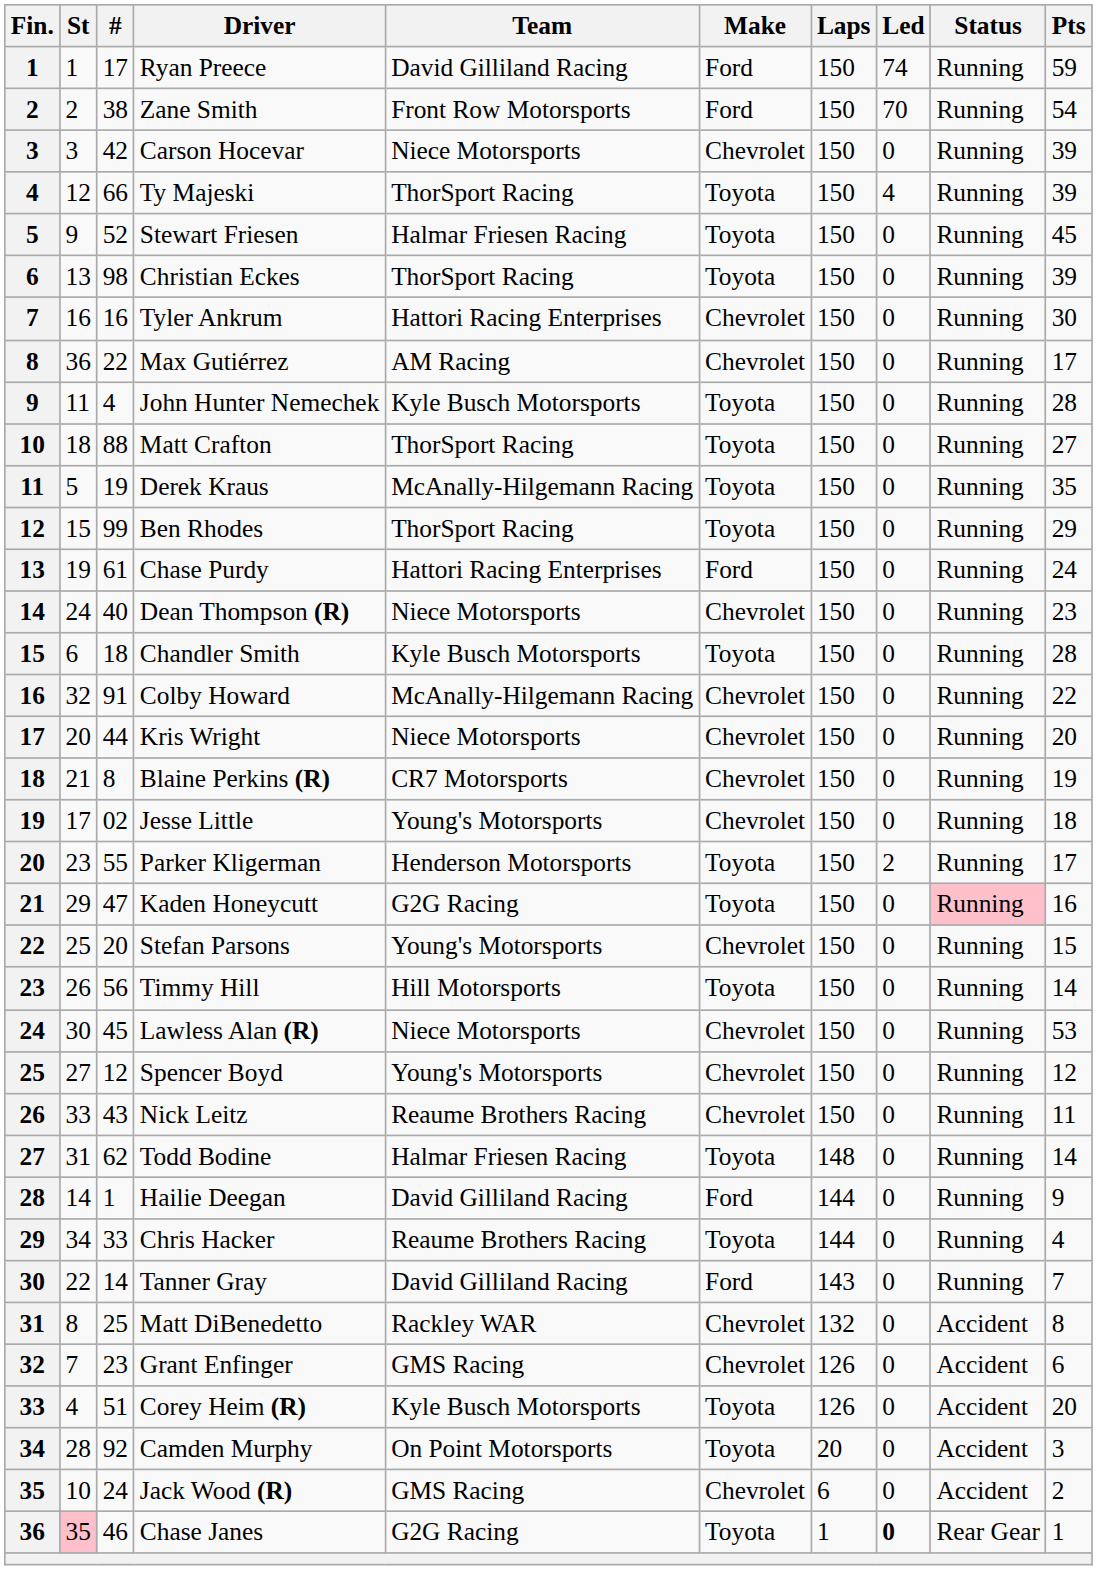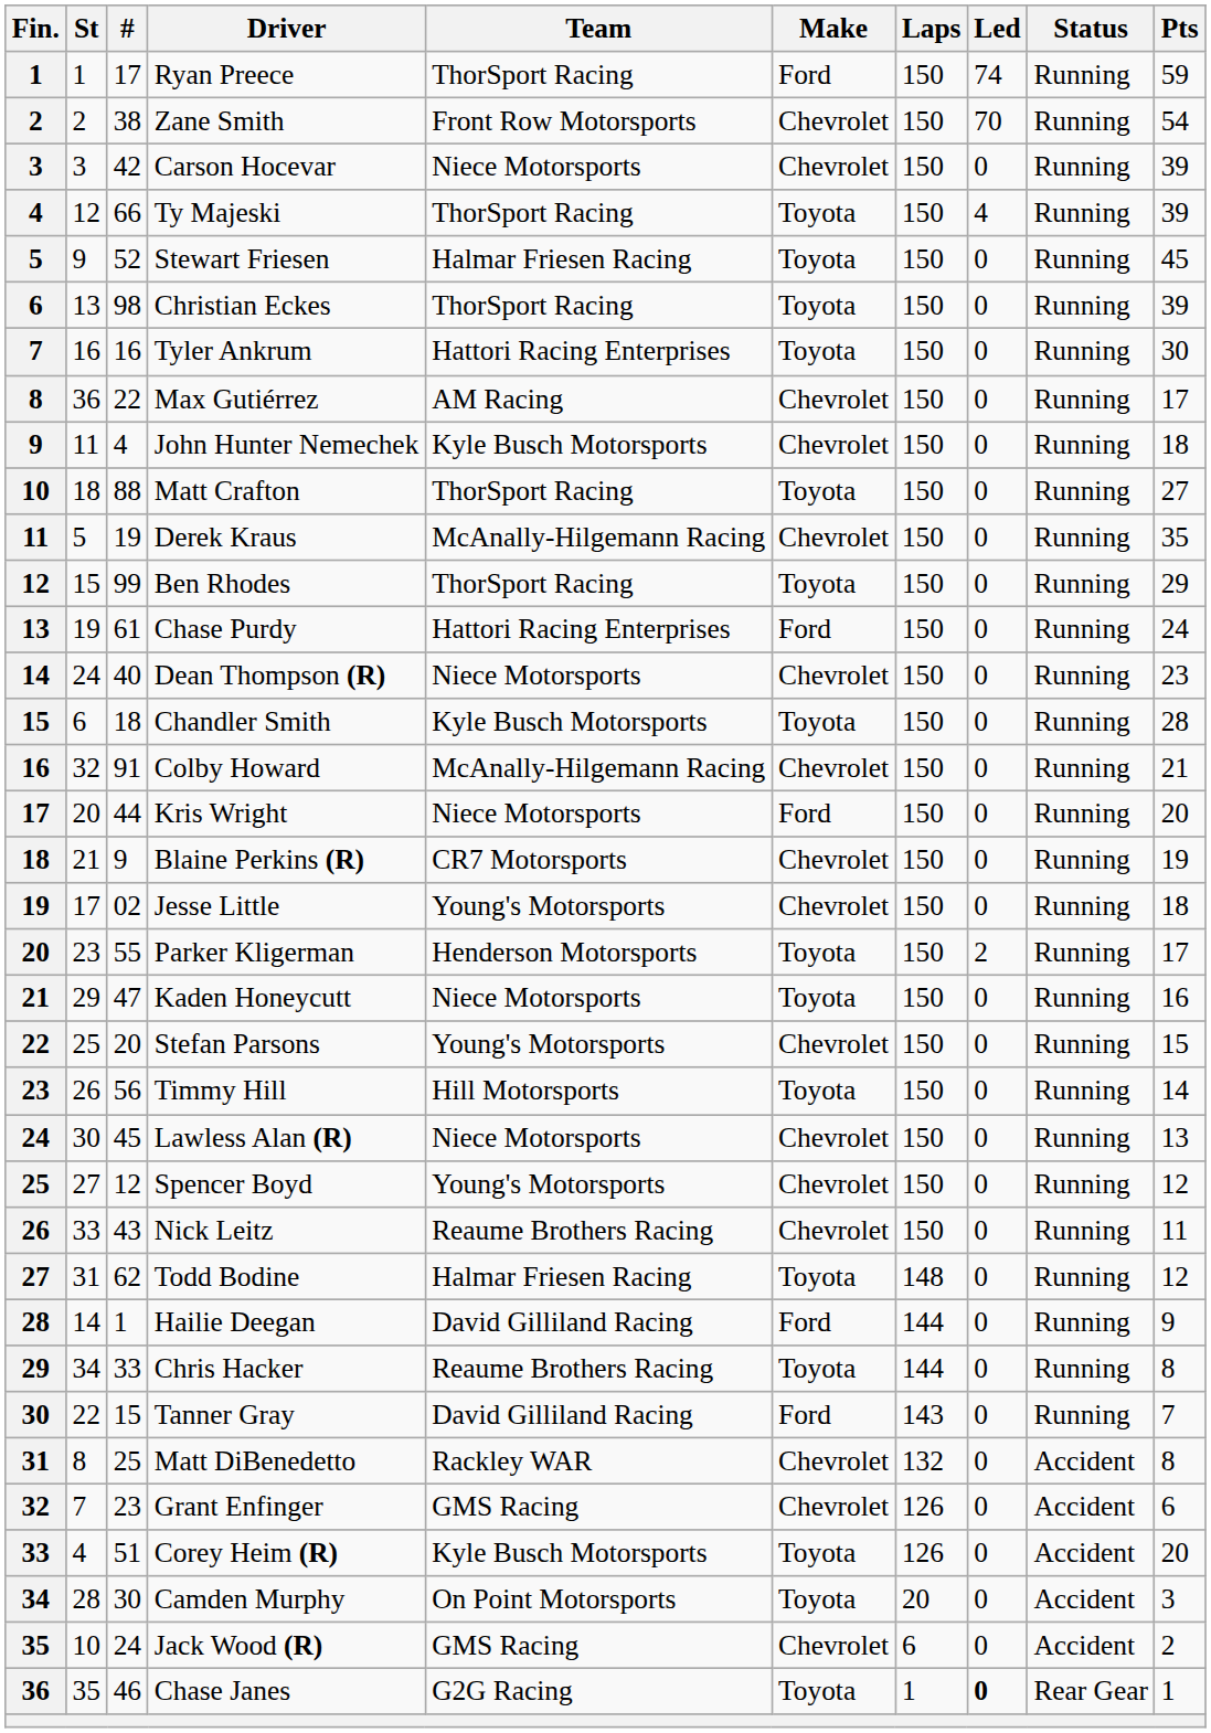Ryan Preece | Team: David Gilliland Racing -> ThorSport Racing
Zane Smith | Make: Ford -> Chevrolet
Tyler Ankrum | Make: Chevrolet -> Toyota
John Hunter Nemechek | Make: Toyota -> Chevrolet
John Hunter Nemechek | Pts: 28 -> 18
Derek Kraus | Make: Toyota -> Chevrolet
Colby Howard | Pts: 22 -> 21
Kris Wright | Make: Chevrolet -> Ford
Blaine Perkins (R) | #: 8 -> 9
Kaden Honeycutt | Team: G2G Racing -> Niece Motorsports
Kaden Honeycutt | Status: pink background -> no background
Lawless Alan (R) | Pts: 53 -> 13
Todd Bodine | Pts: 14 -> 12
Chris Hacker | Pts: 4 -> 8
Tanner Gray | #: 14 -> 15
Camden Murphy | #: 92 -> 30
Chase Janes | St: pink background -> no background
